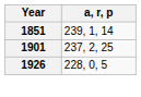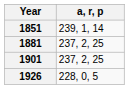+ row: 1881 | 237, 2, 25
